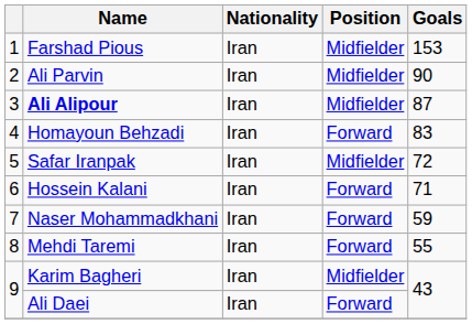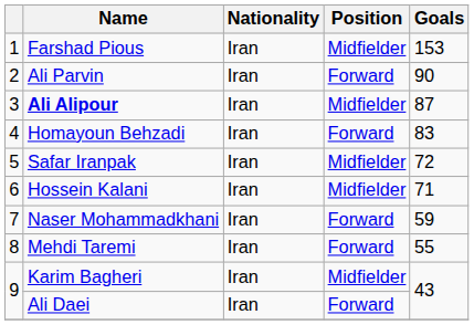Ali Parvin | Position: Midfielder -> Forward
Hossein Kalani | Position: Forward -> Midfielder
